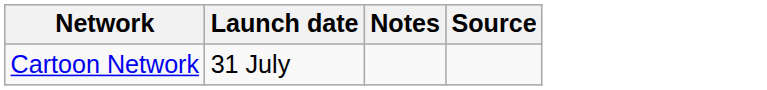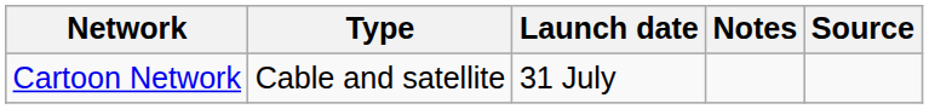+ column: Type | Cable and satellite
